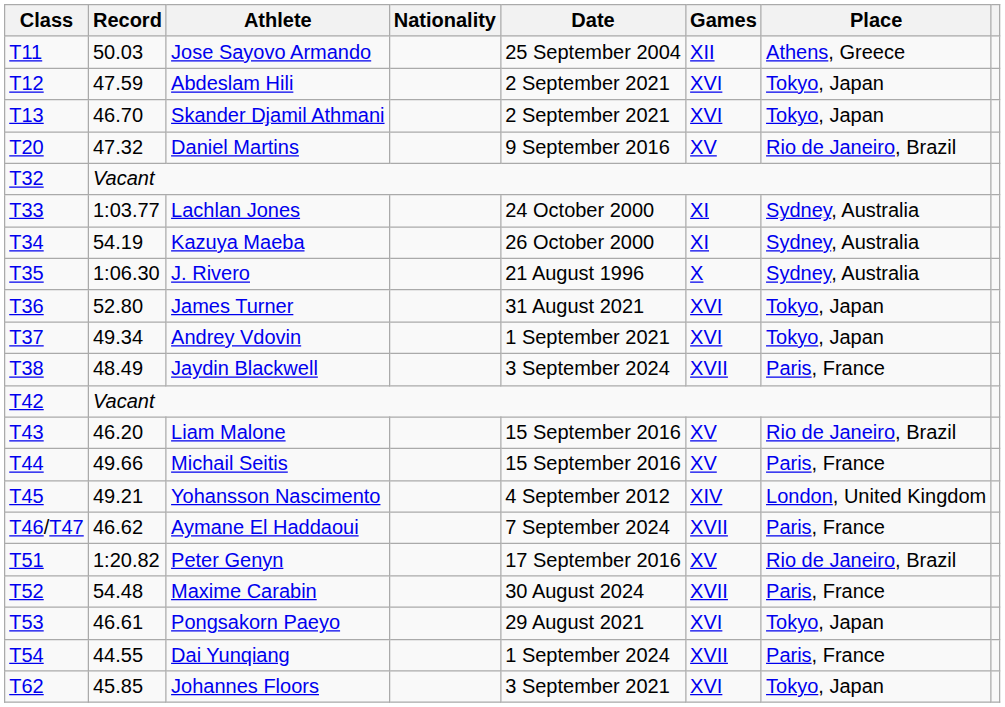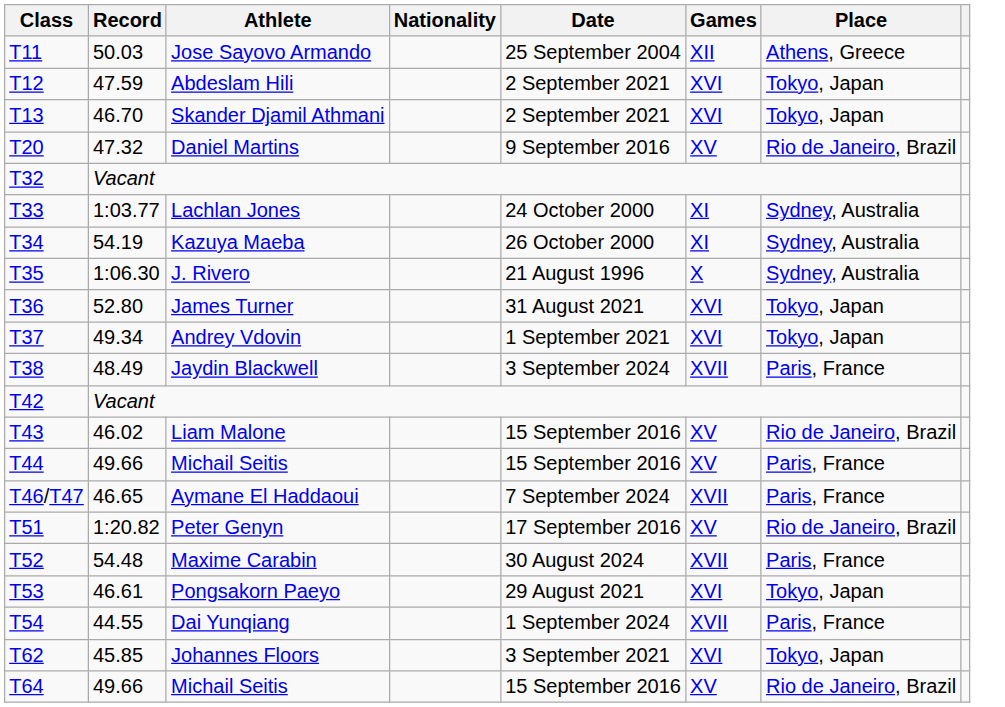Liam Malone | Record: 46.20 -> 46.02
- row: T45 | 49.21 | Yohansson Nascimento | 4 September 2012 | XIV | London, United Kingdom
Aymane El Haddaoui | Record: 46.62 -> 46.65
+ row: T64 | 49.66 | Michail Seitis | 15 September 2016 | XV | Rio de Janeiro, Brazil
